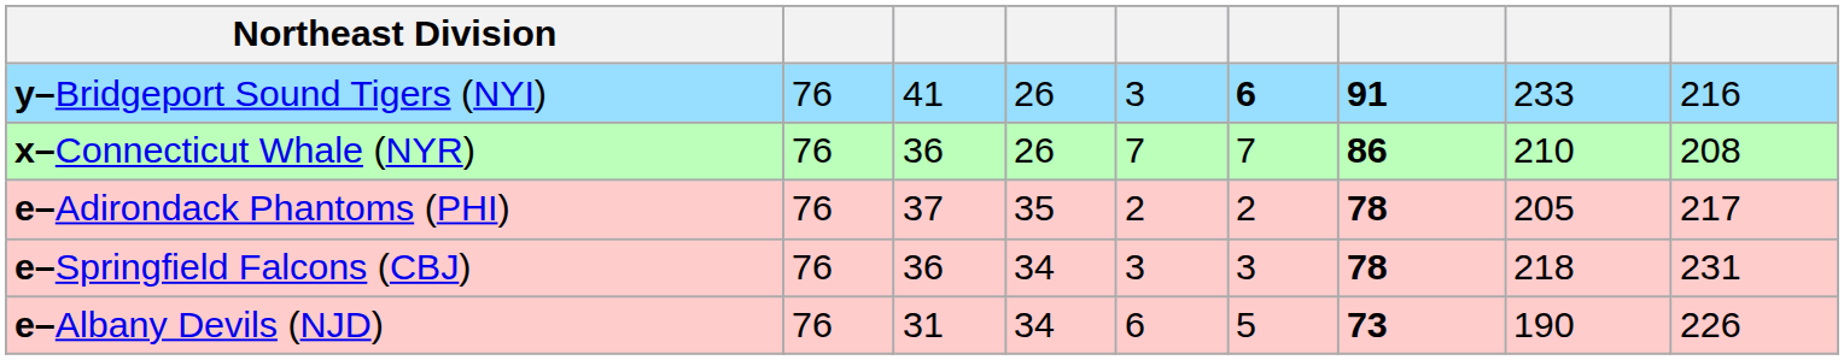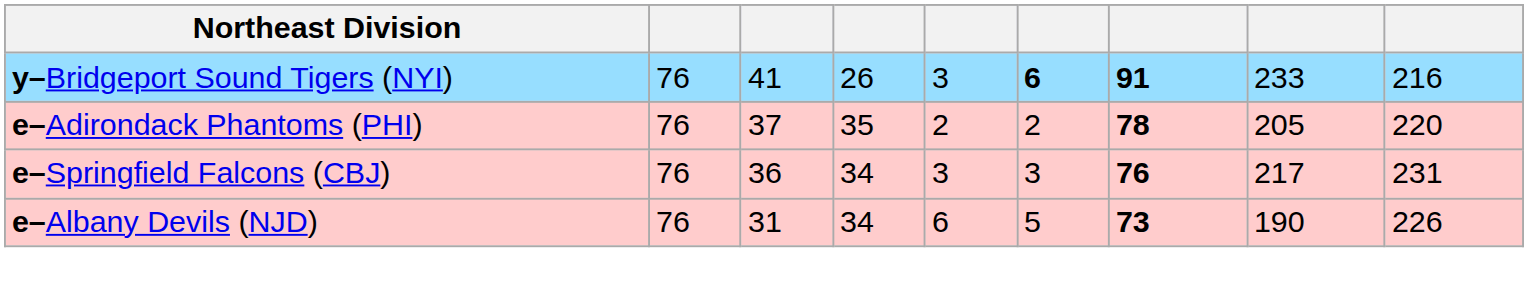- row: x–Connecticut Whale (NYR) | 76 | 36 | 26 | 7 | 7 | 86 | 210 | 208
e–Adirondack Phantoms (PHI) | column 9: 217 -> 220
e–Springfield Falcons (CBJ) | column 7: 78 -> 76
e–Springfield Falcons (CBJ) | column 8: 218 -> 217
